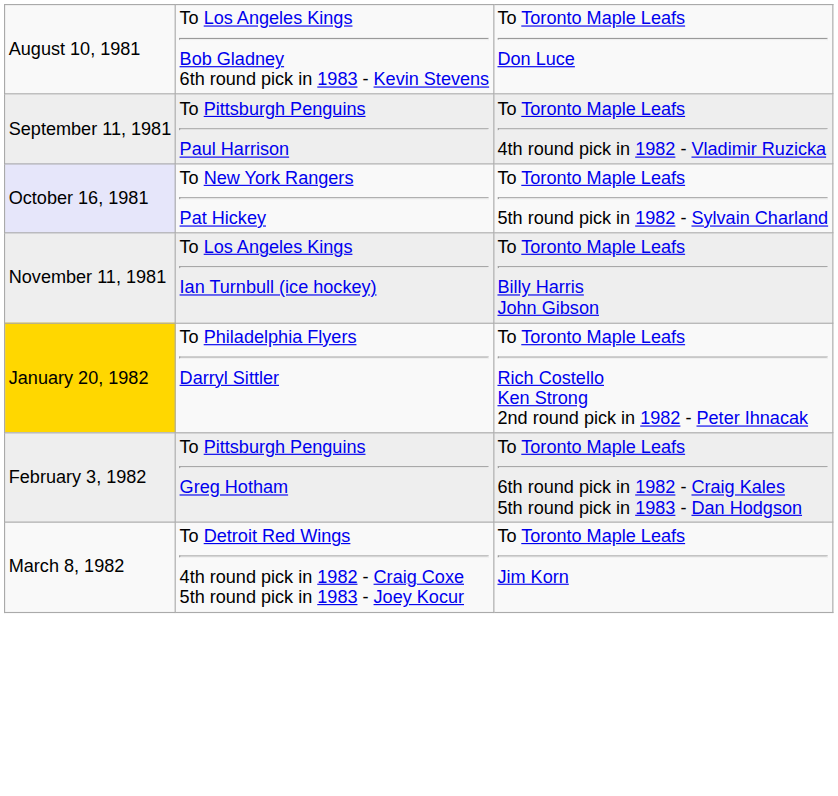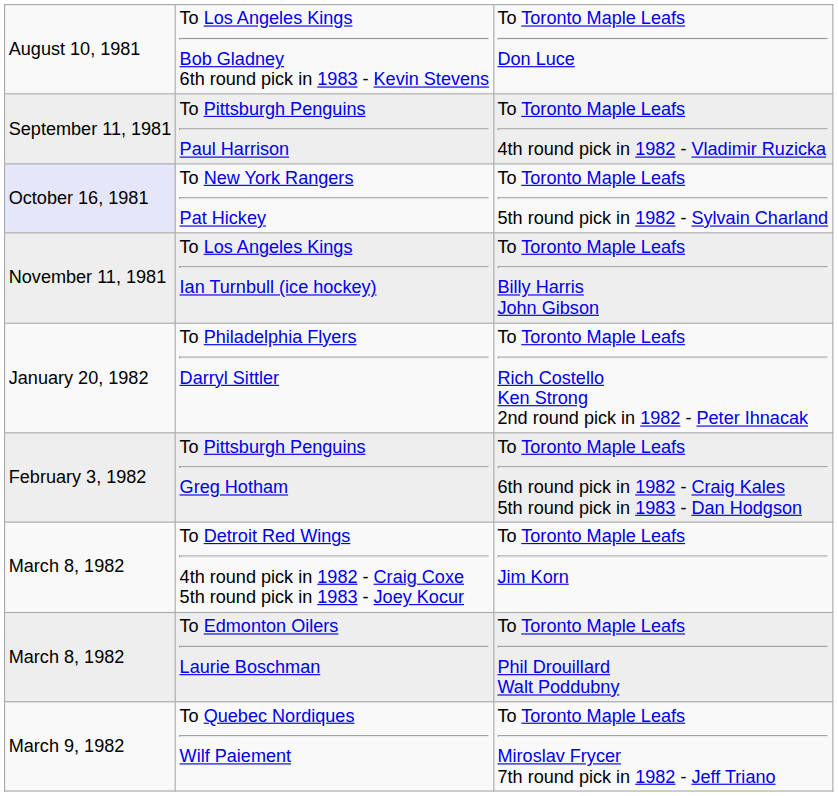To Philadelphia Flyers Darryl Sittler | column 1: gold background -> no background
+ row: March 8, 1982 | To Edmonton Oilers Laurie Boschman | To Toronto Maple Leafs Phil Drouillard Walt Poddubny
+ row: March 9, 1982 | To Quebec Nordiques Wilf Paiement | To Toronto Maple Leafs Miroslav Frycer 7th round pick in 1982 - Jeff Triano
